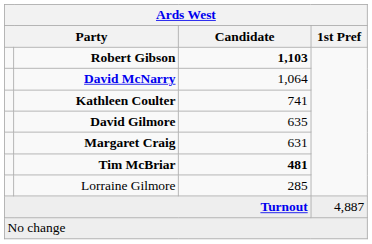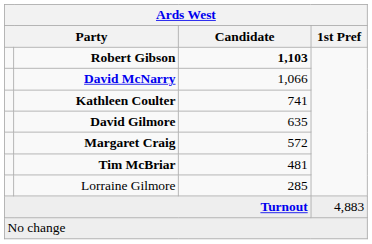David McNarry | Candidate: 1,064 -> 1,066
Margaret Craig | Candidate: 631 -> 572
Tim McBriar | Candidate: bold -> normal
Turnout | 1st Pref: 4,887 -> 4,883
